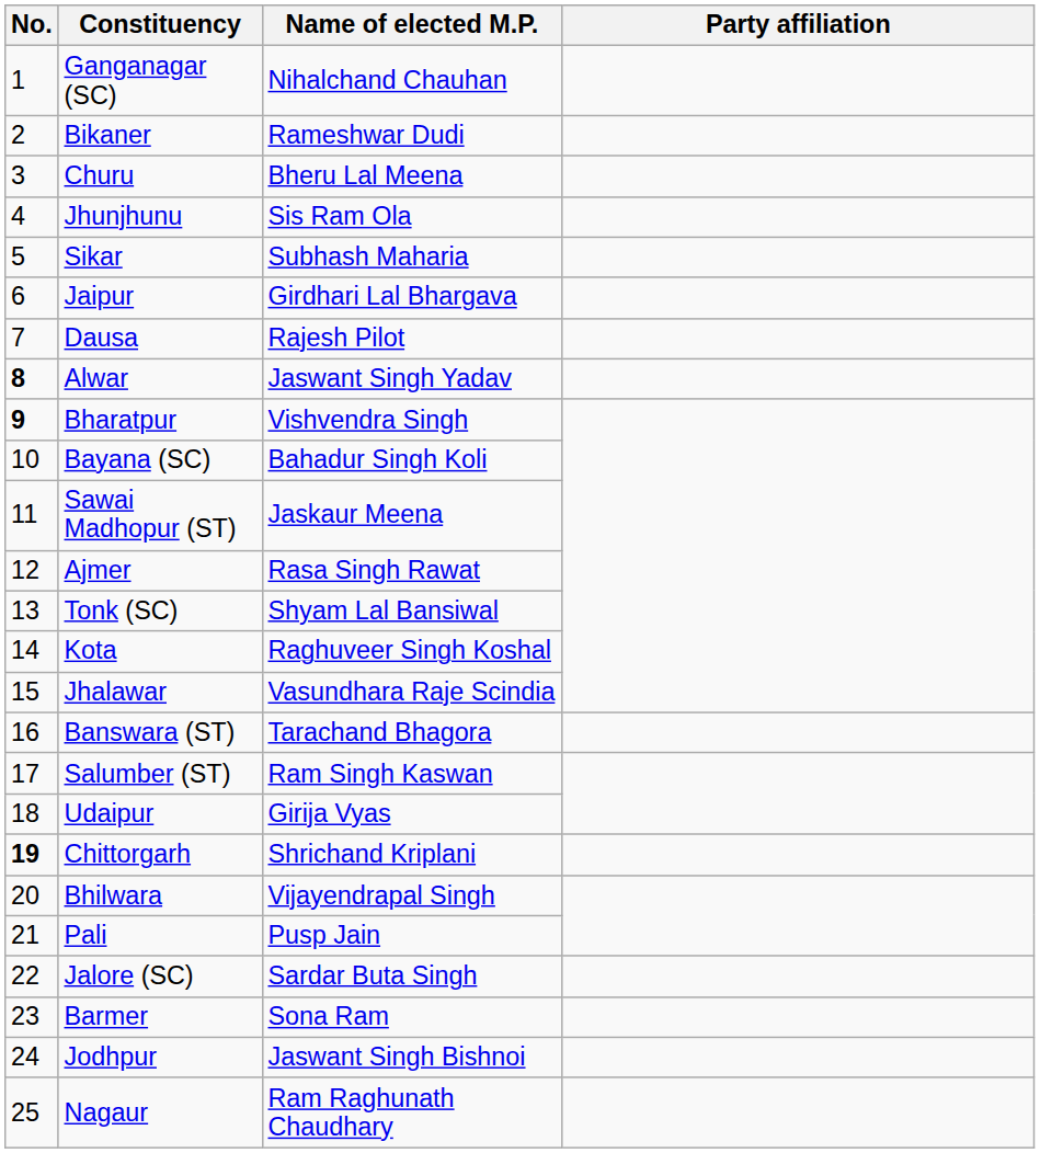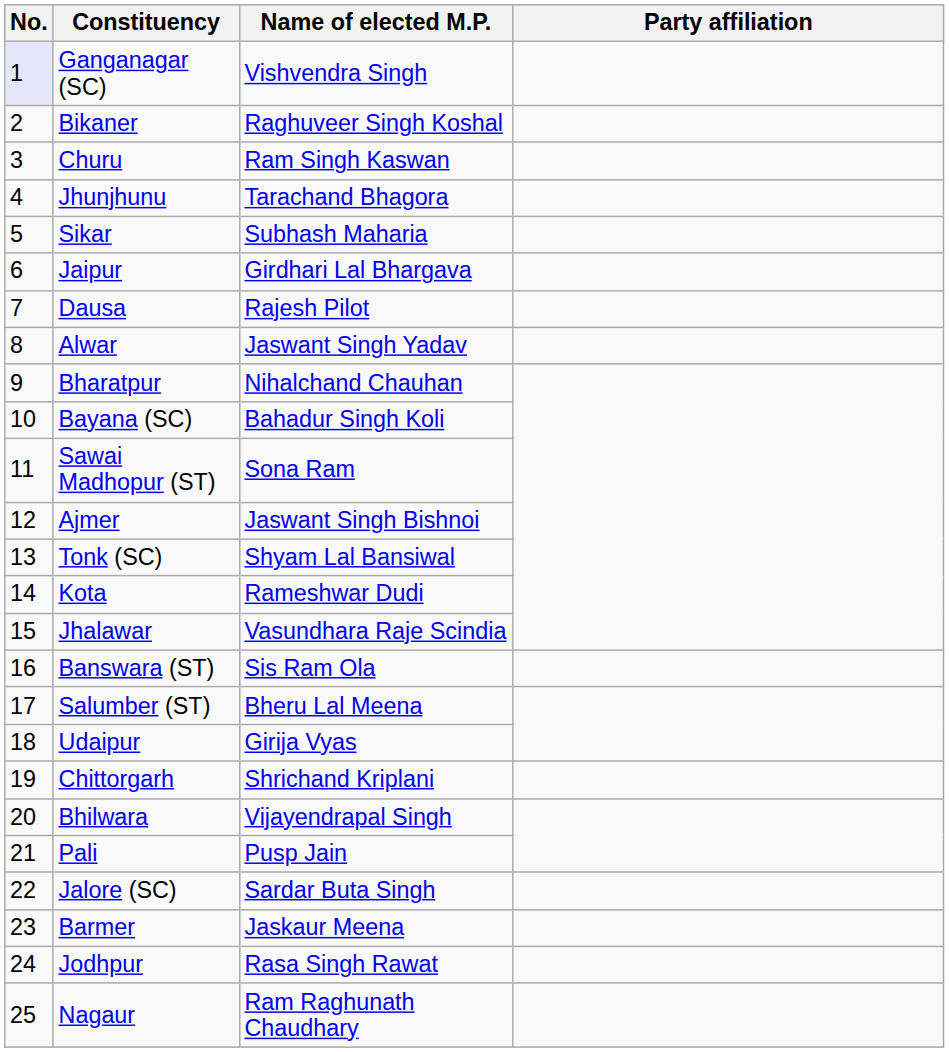Ganganagar (SC) | No.: no background -> lavender background
Ganganagar (SC) | Name of elected M.P.: Nihalchand Chauhan -> Vishvendra Singh
Bikaner | Name of elected M.P.: Rameshwar Dudi -> Raghuveer Singh Koshal
Churu | Name of elected M.P.: Bheru Lal Meena -> Ram Singh Kaswan
Jhunjhunu | Name of elected M.P.: Sis Ram Ola -> Tarachand Bhagora
Alwar | No.: bold -> normal
Bharatpur | No.: bold -> normal
Bharatpur | Name of elected M.P.: Vishvendra Singh -> Nihalchand Chauhan
Sawai Madhopur (ST) | Name of elected M.P.: Jaskaur Meena -> Sona Ram
Ajmer | Name of elected M.P.: Rasa Singh Rawat -> Jaswant Singh Bishnoi
Kota | Name of elected M.P.: Raghuveer Singh Koshal -> Rameshwar Dudi
Banswara (ST) | Name of elected M.P.: Tarachand Bhagora -> Sis Ram Ola
Salumber (ST) | Name of elected M.P.: Ram Singh Kaswan -> Bheru Lal Meena
Chittorgarh | No.: bold -> normal
Barmer | Name of elected M.P.: Sona Ram -> Jaskaur Meena
Jodhpur | Name of elected M.P.: Jaswant Singh Bishnoi -> Rasa Singh Rawat
